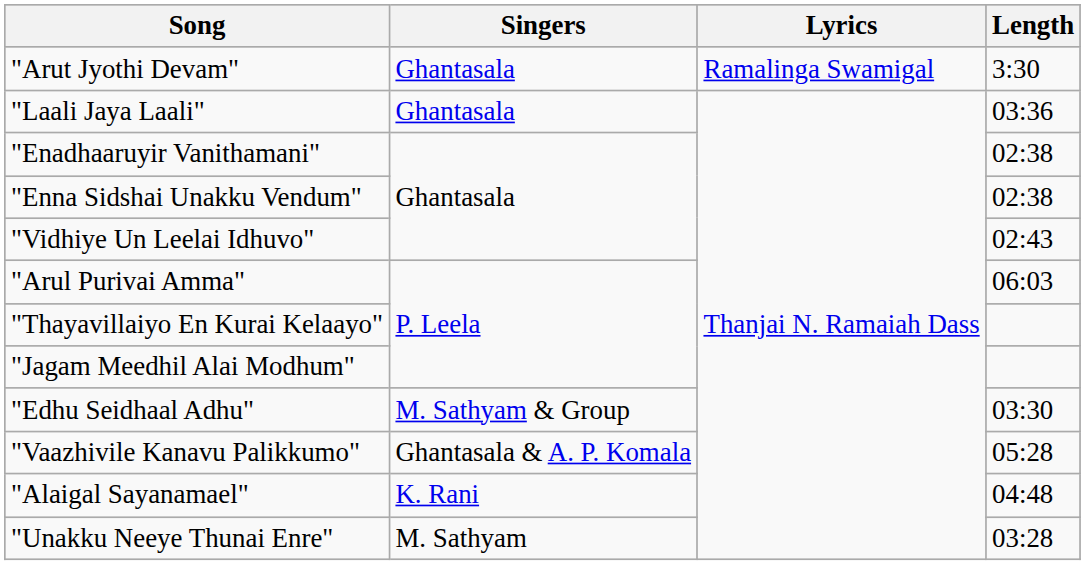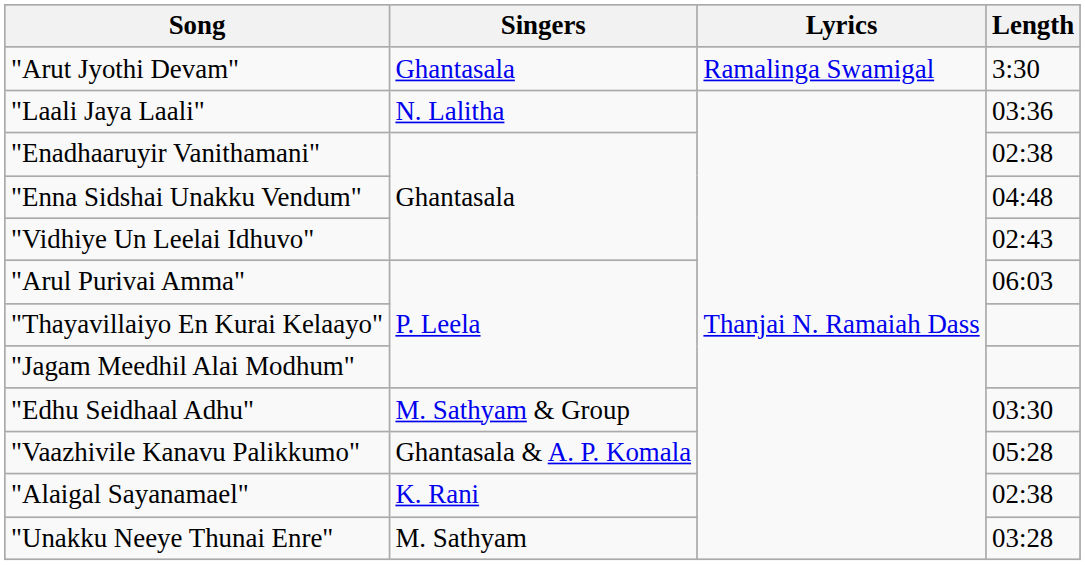"Laali Jaya Laali" | Singers: Ghantasala -> N. Lalitha
"Enna Sidshai Unakku Vendum" | Length: 02:38 -> 04:48
"Alaigal Sayanamael" | Length: 04:48 -> 02:38
